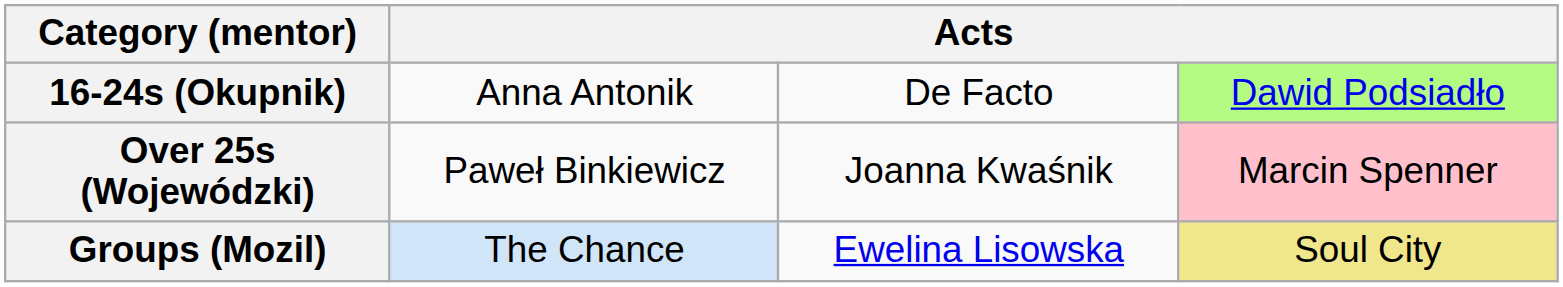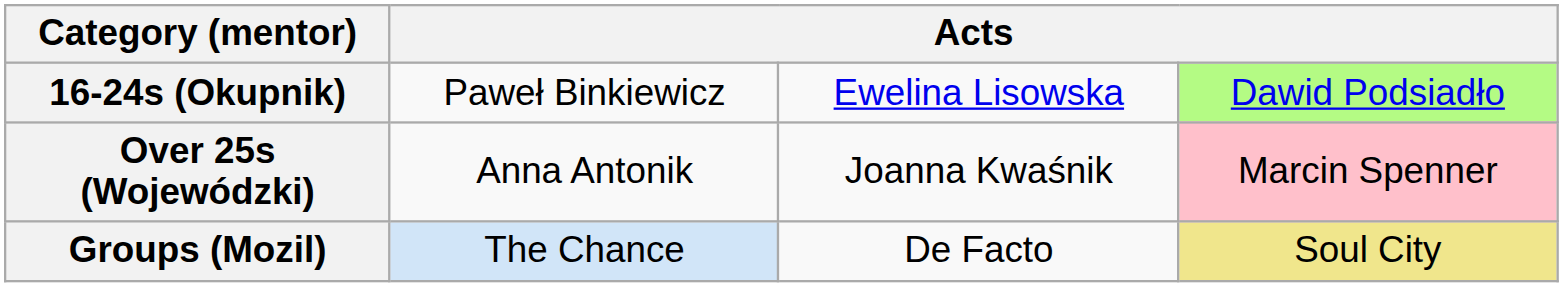16-24s (Okupnik) | column 2: Anna Antonik -> Paweł Binkiewicz
16-24s (Okupnik) | column 3: De Facto -> Ewelina Lisowska
Over 25s (Wojewódzki) | column 2: Paweł Binkiewicz -> Anna Antonik
Groups (Mozil) | column 3: Ewelina Lisowska -> De Facto
